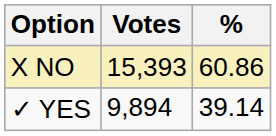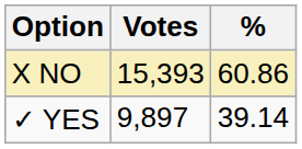✓ YES | Votes: 9,894 -> 9,897
